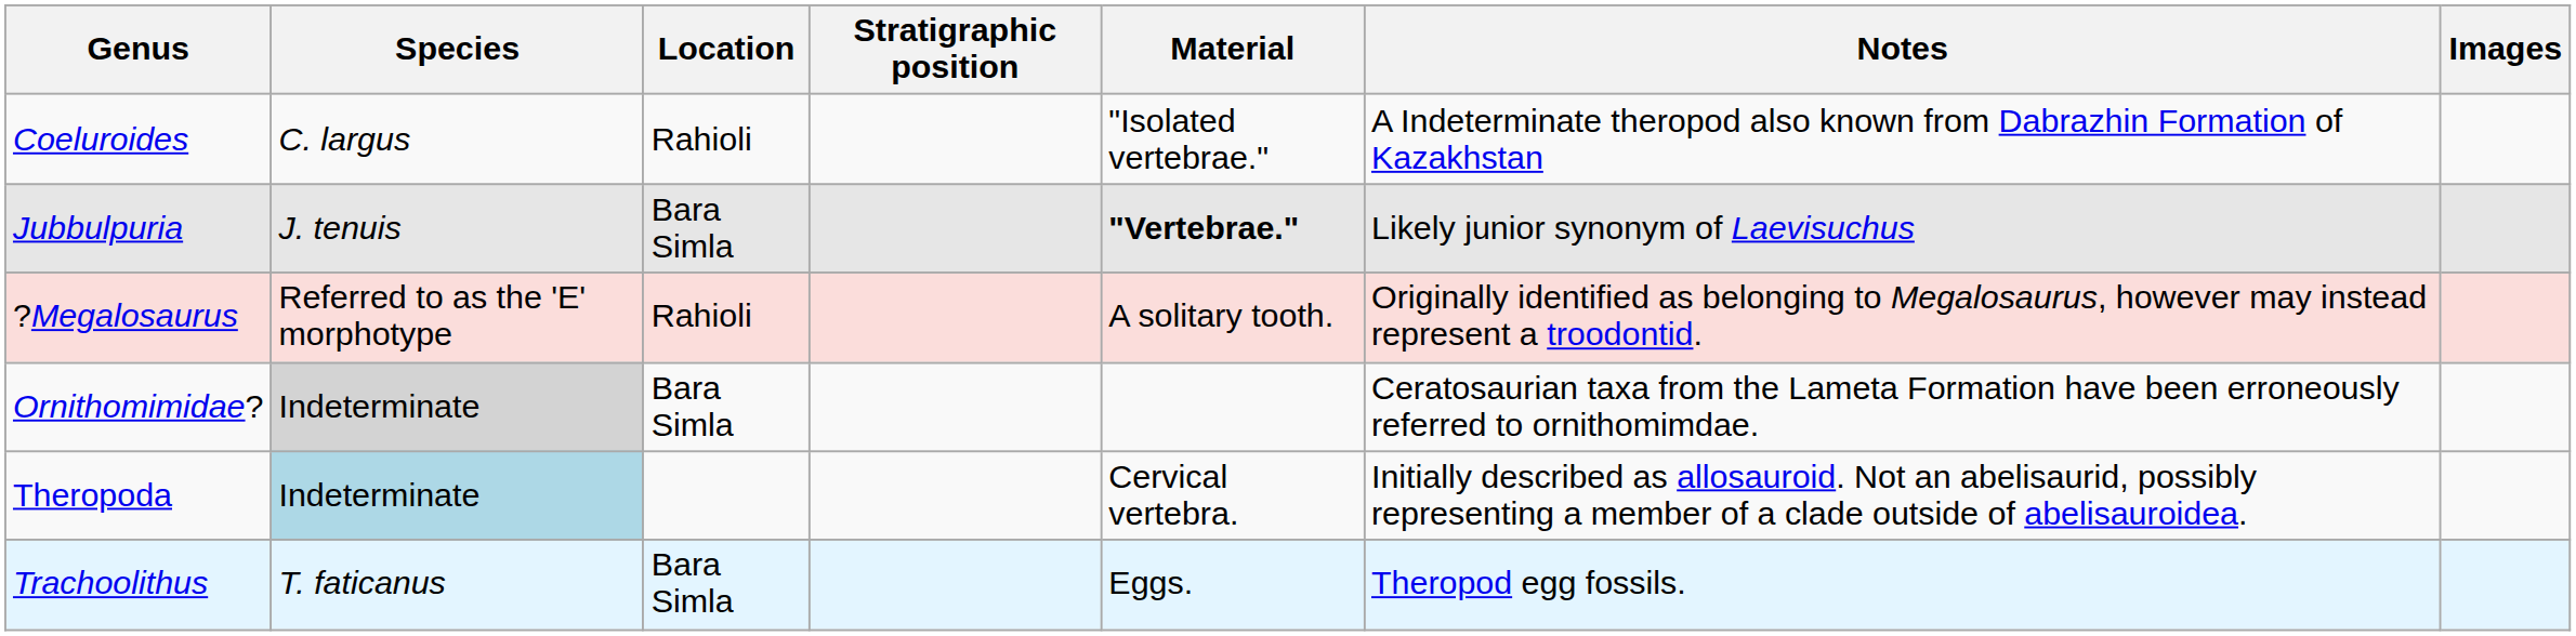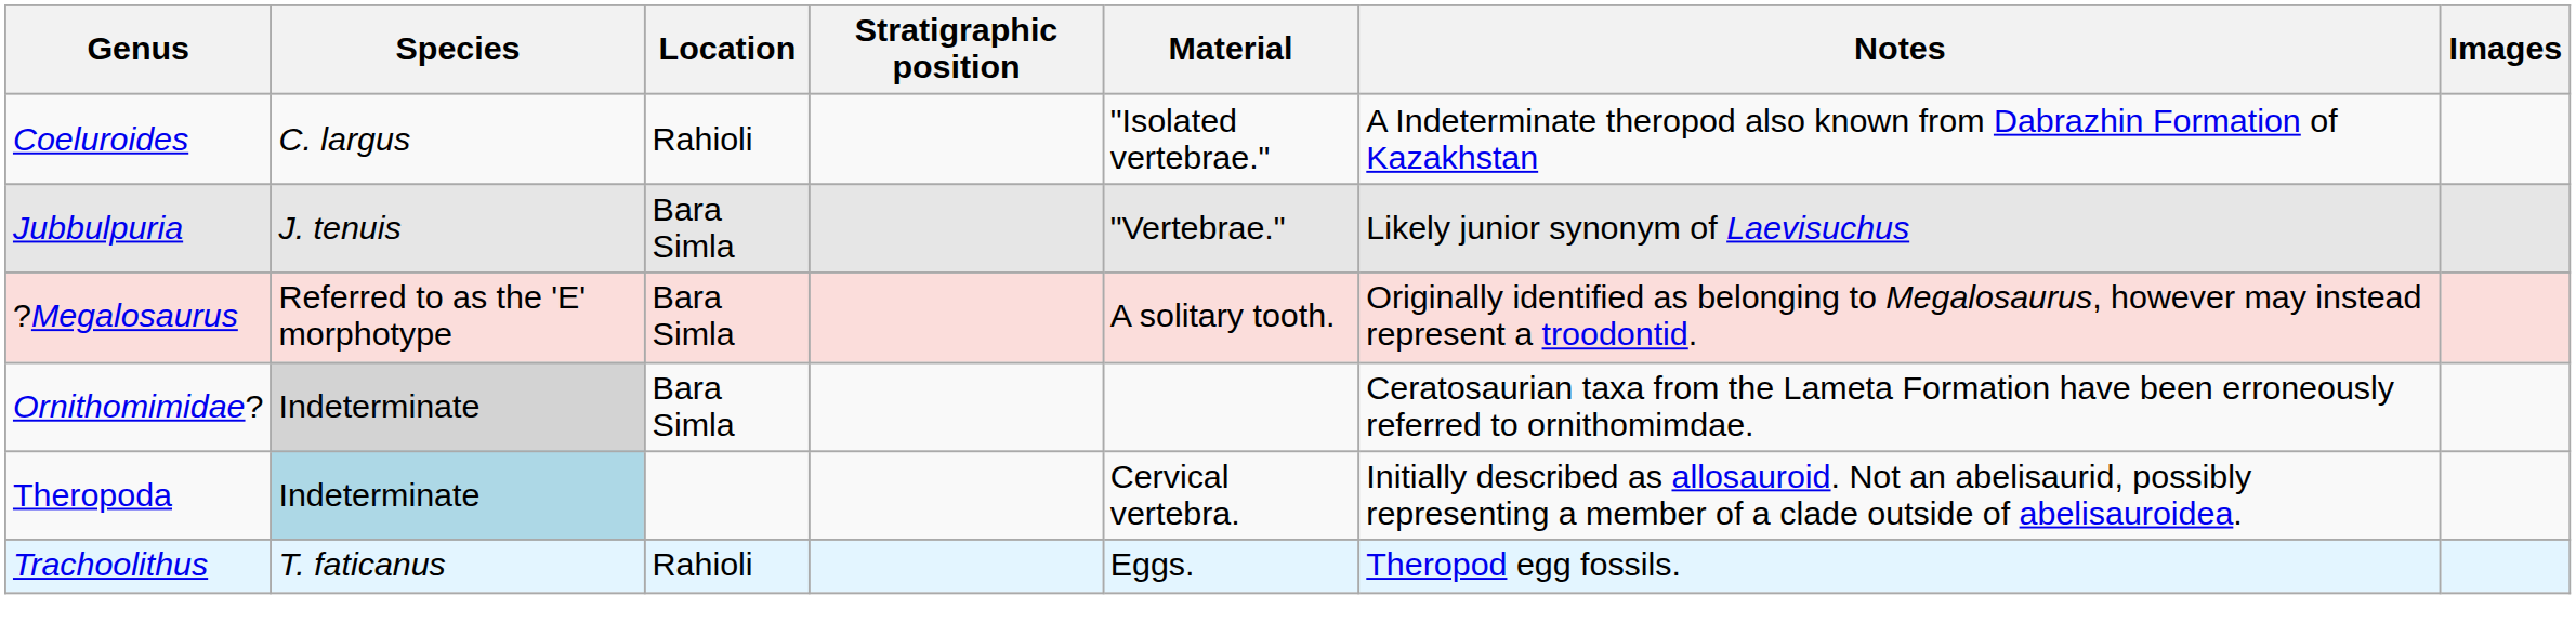Jubbulpuria | Material: bold -> normal
?Megalosaurus | Location: Rahioli -> Bara Simla
Trachoolithus | Location: Bara Simla -> Rahioli
